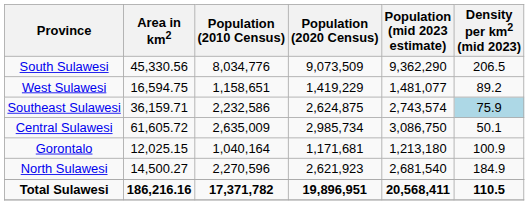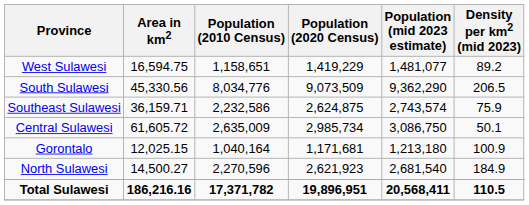rows swapped: South Sulawesi <-> West Sulawesi
Southeast Sulawesi | Density per km2 (mid 2023): lightblue background -> no background
